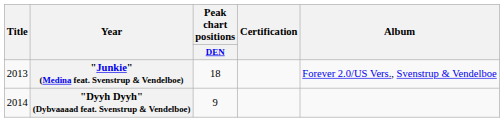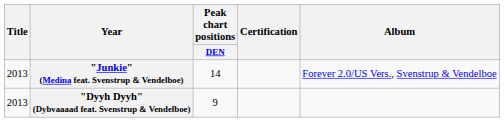"Junkie" (Medina feat. Svenstrup & Vendelboe) | Peak chart positions / DEN: 18 -> 14
"Dyyh Dyyh" (Dybvaaaad feat. Svenstrup & Vendelboe) | Title: 2014 -> 2013
